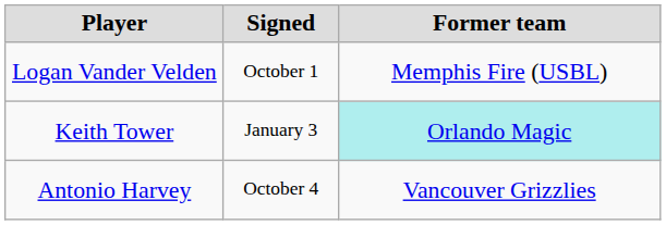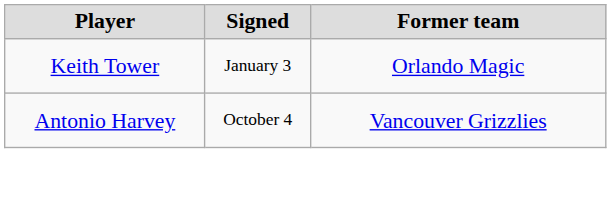- row: Logan Vander Velden | October 1 | Memphis Fire (USBL)
Keith Tower | Former team: paleturquoise background -> no background
